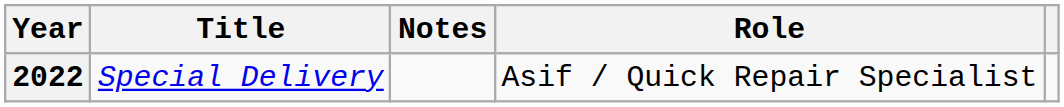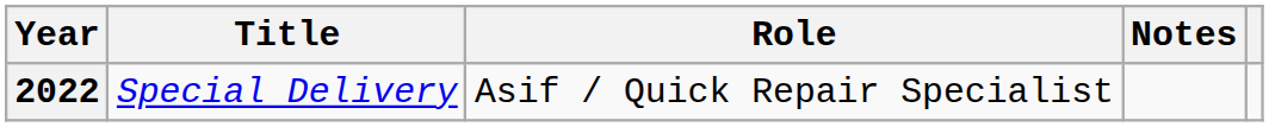columns swapped: Role <-> Notes
